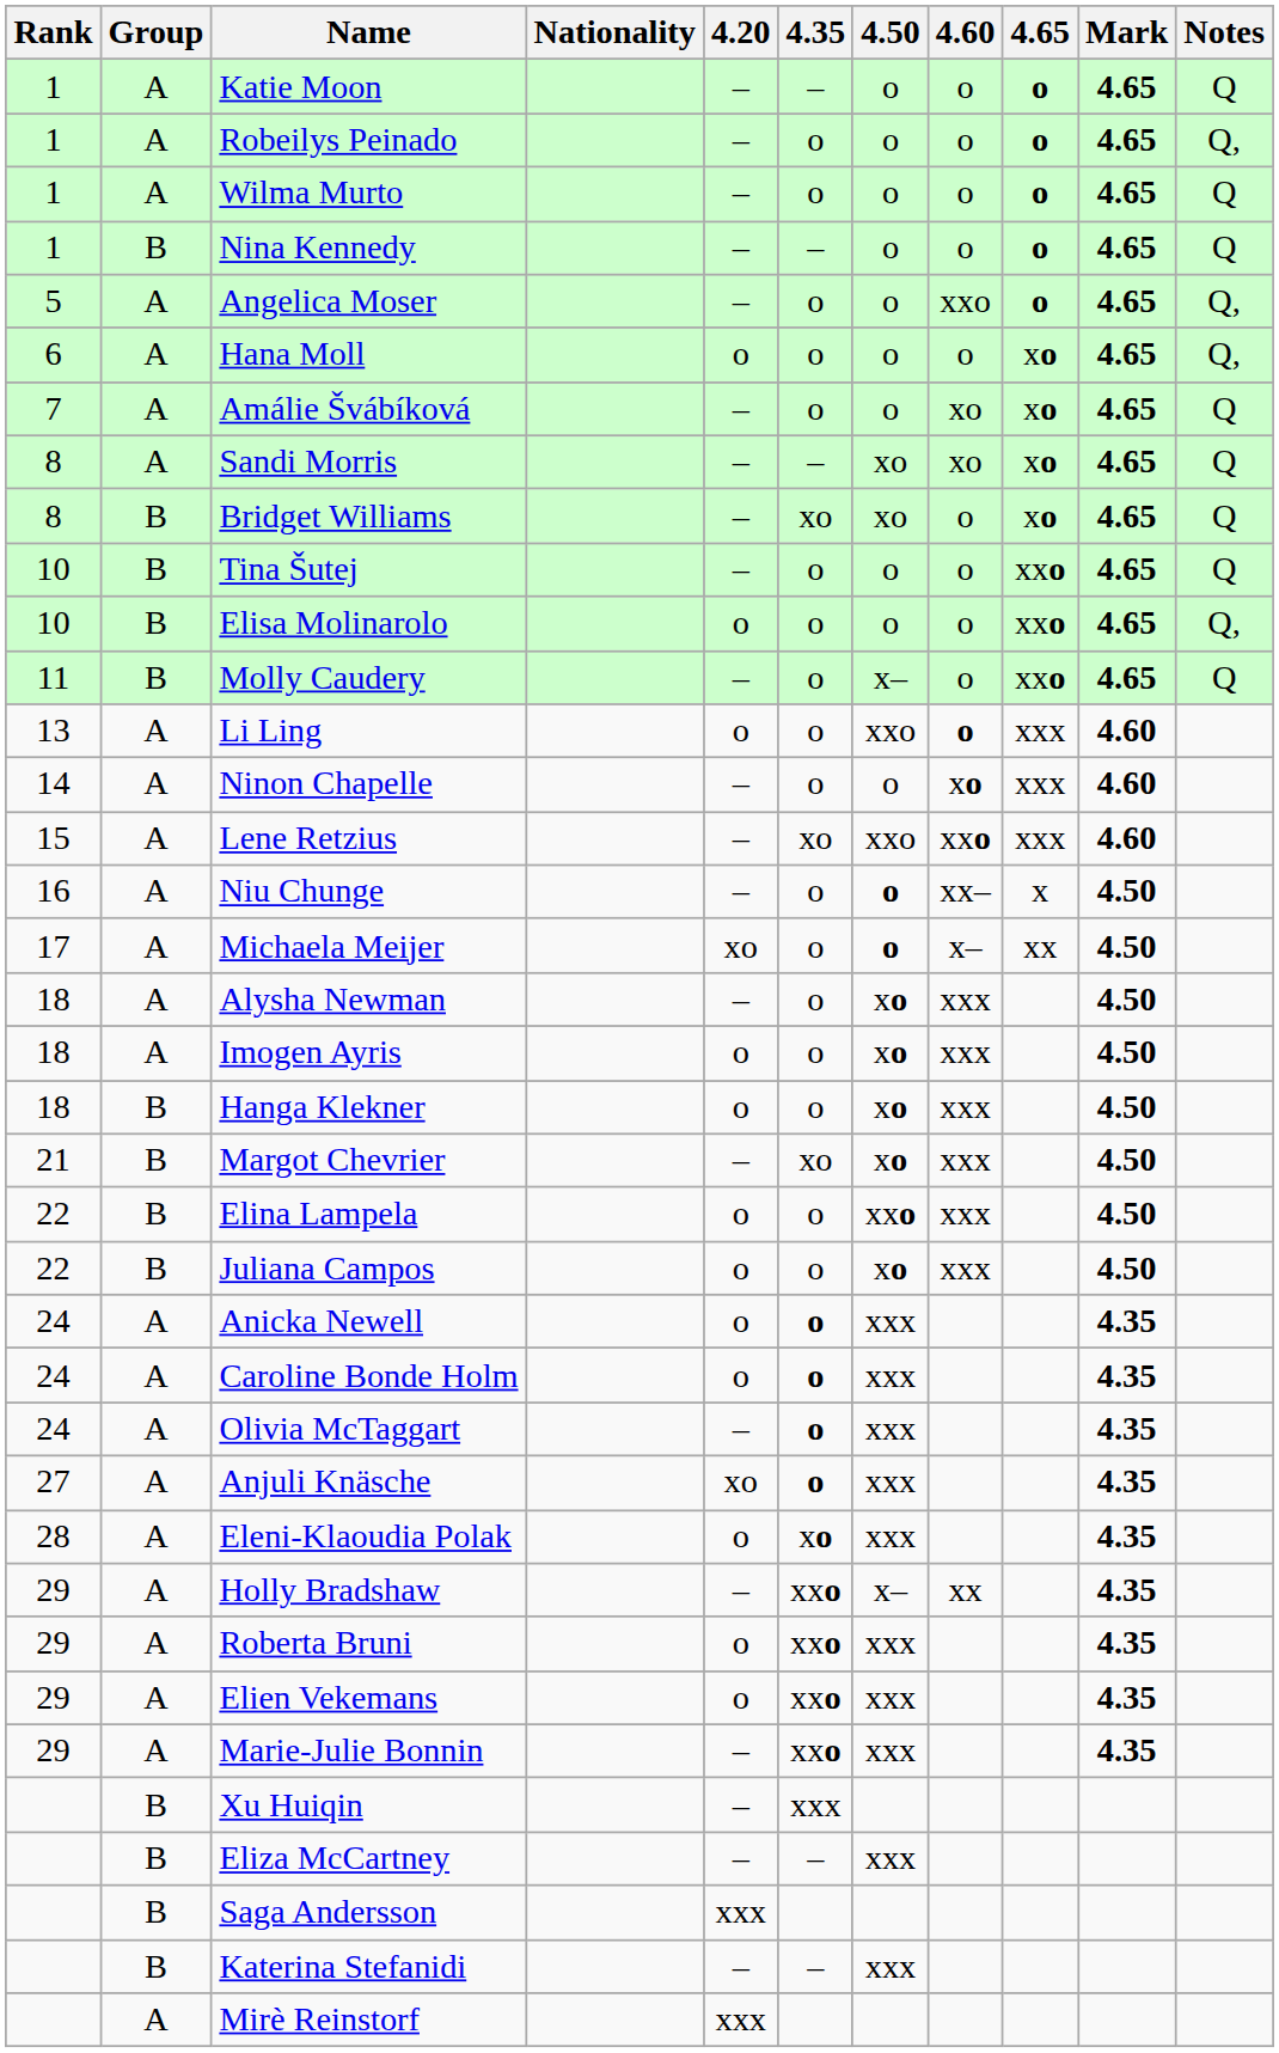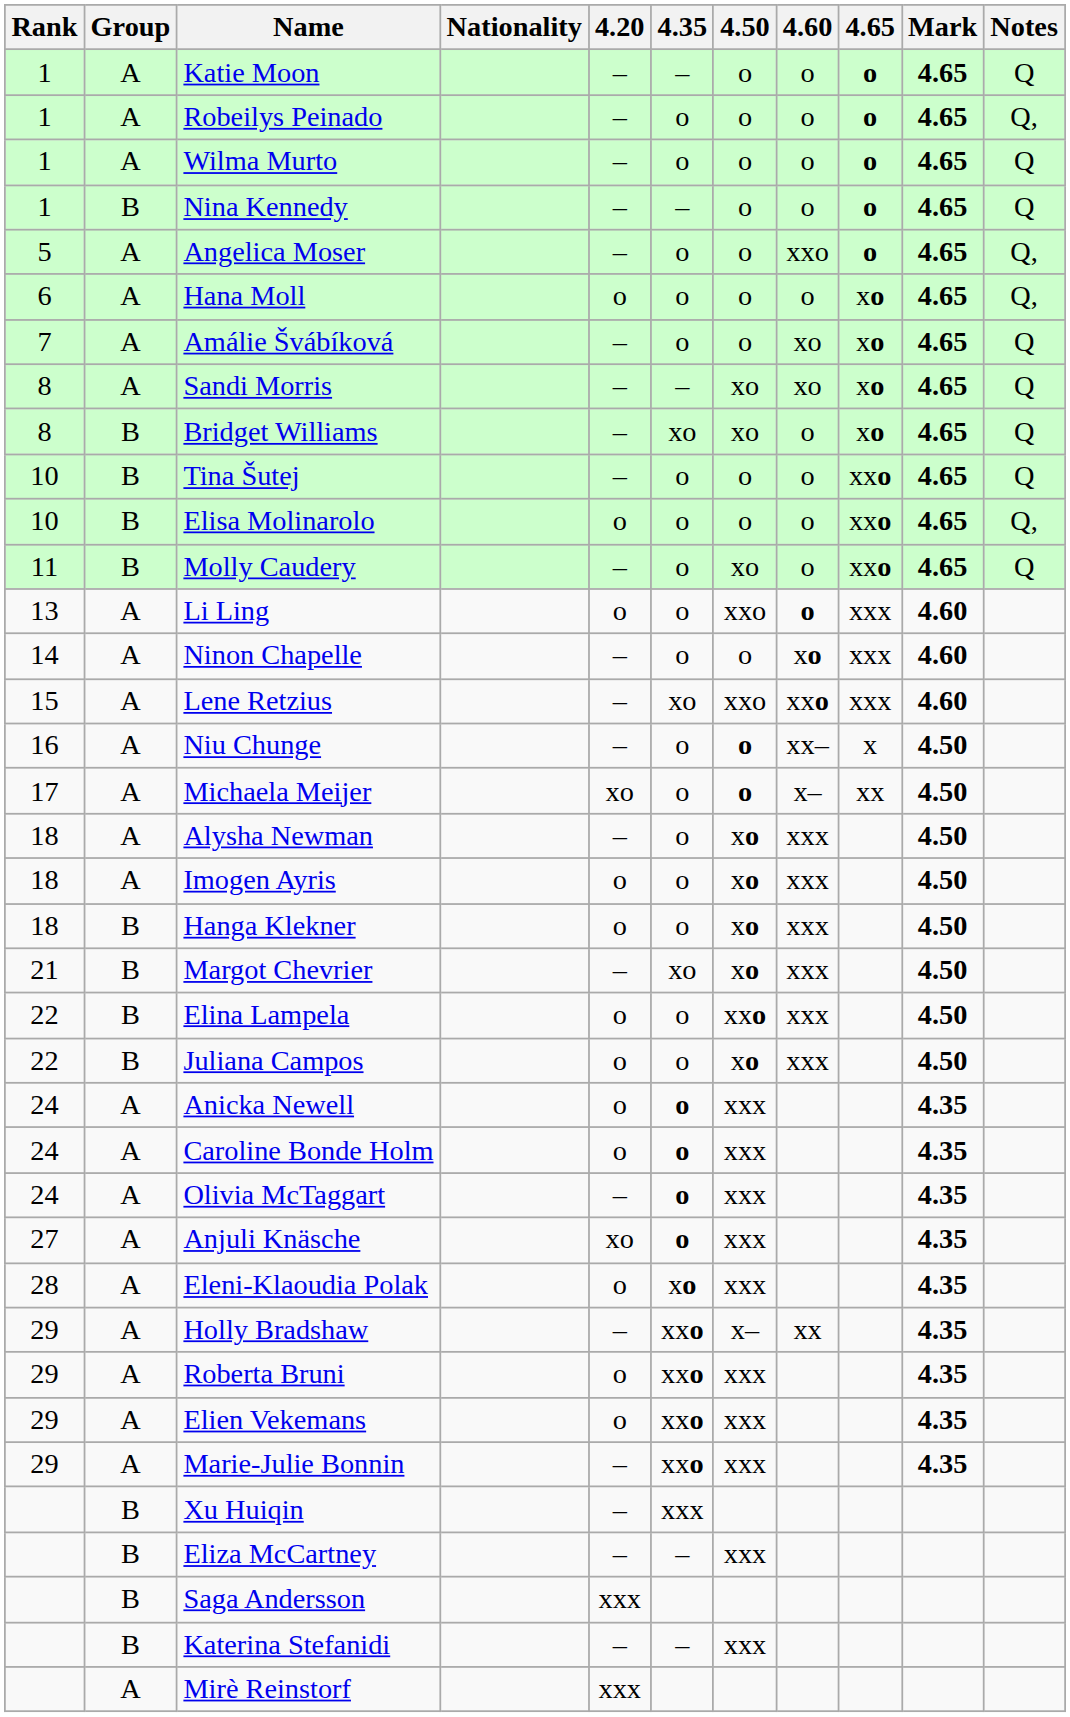Molly Caudery | 4.50: x– -> xo
